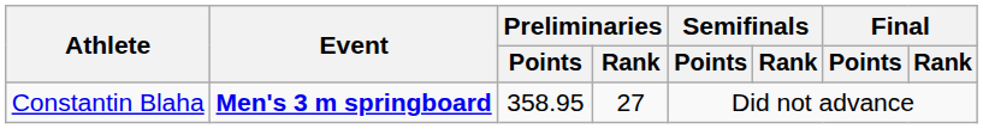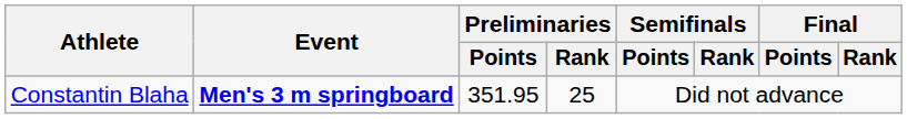Constantin Blaha | Preliminaries / Points: 358.95 -> 351.95
Constantin Blaha | Preliminaries / Rank: 27 -> 25
